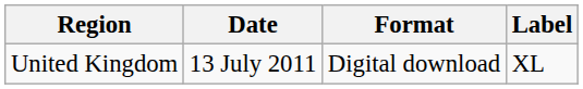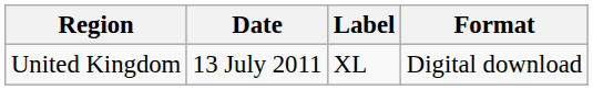columns swapped: Format <-> Label
